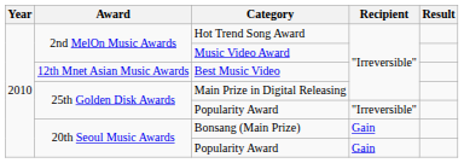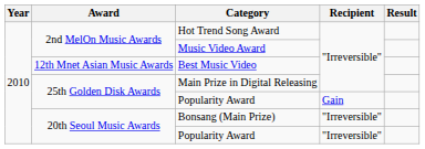25th Golden Disk Awards / Popularity Award | Recipient: "Irreversible" -> Gain
Bonsang (Main Prize) | Recipient: Gain -> "Irreversible"
20th Seoul Music Awards / Popularity Award | Recipient: Gain -> "Irreversible"
